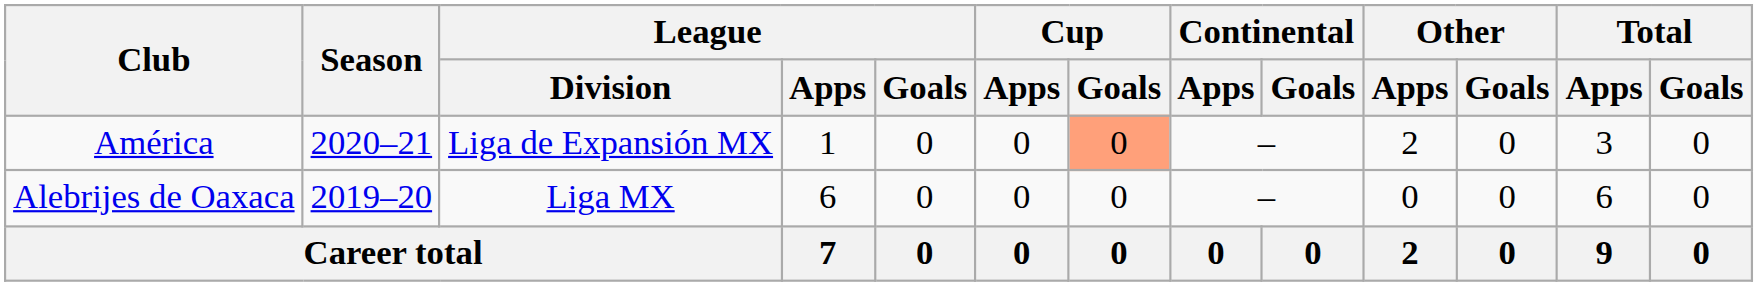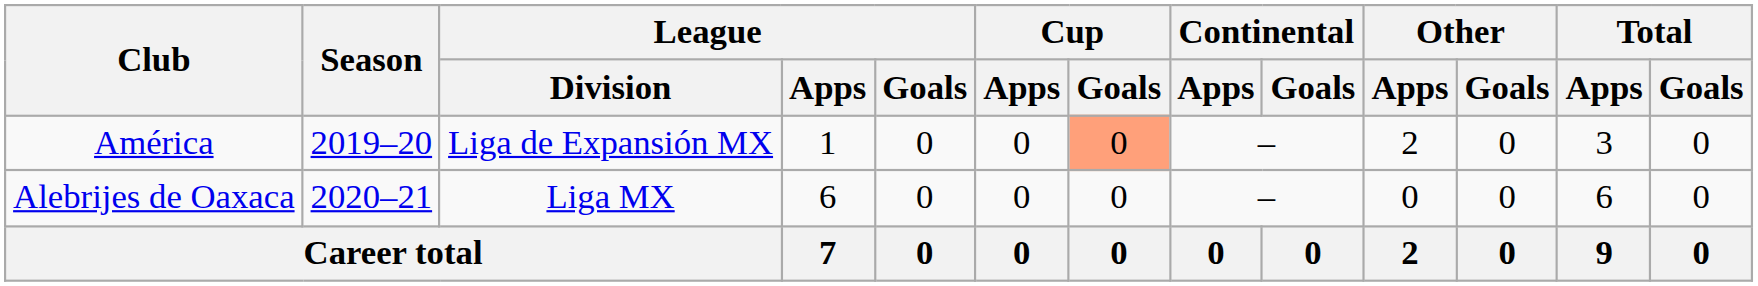América | Season: 2020–21 -> 2019–20
Alebrijes de Oaxaca | Season: 2019–20 -> 2020–21
